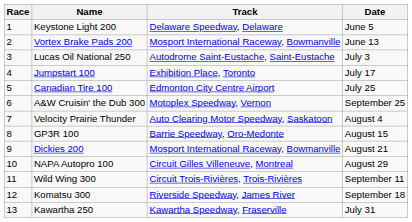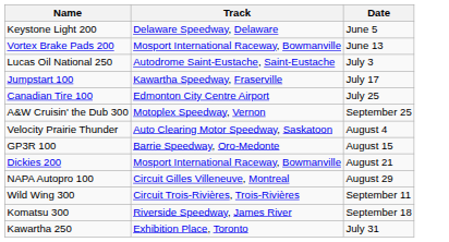- column: Race | 1 | 2 | 3 | 4 | 5 | 6 | 7 | 8 | 9 | 10 | 11 | 12 | 13
Jumpstart 100 | Track: Exhibition Place, Toronto -> Kawartha Speedway, Fraserville
Kawartha 250 | Track: Kawartha Speedway, Fraserville -> Exhibition Place, Toronto
